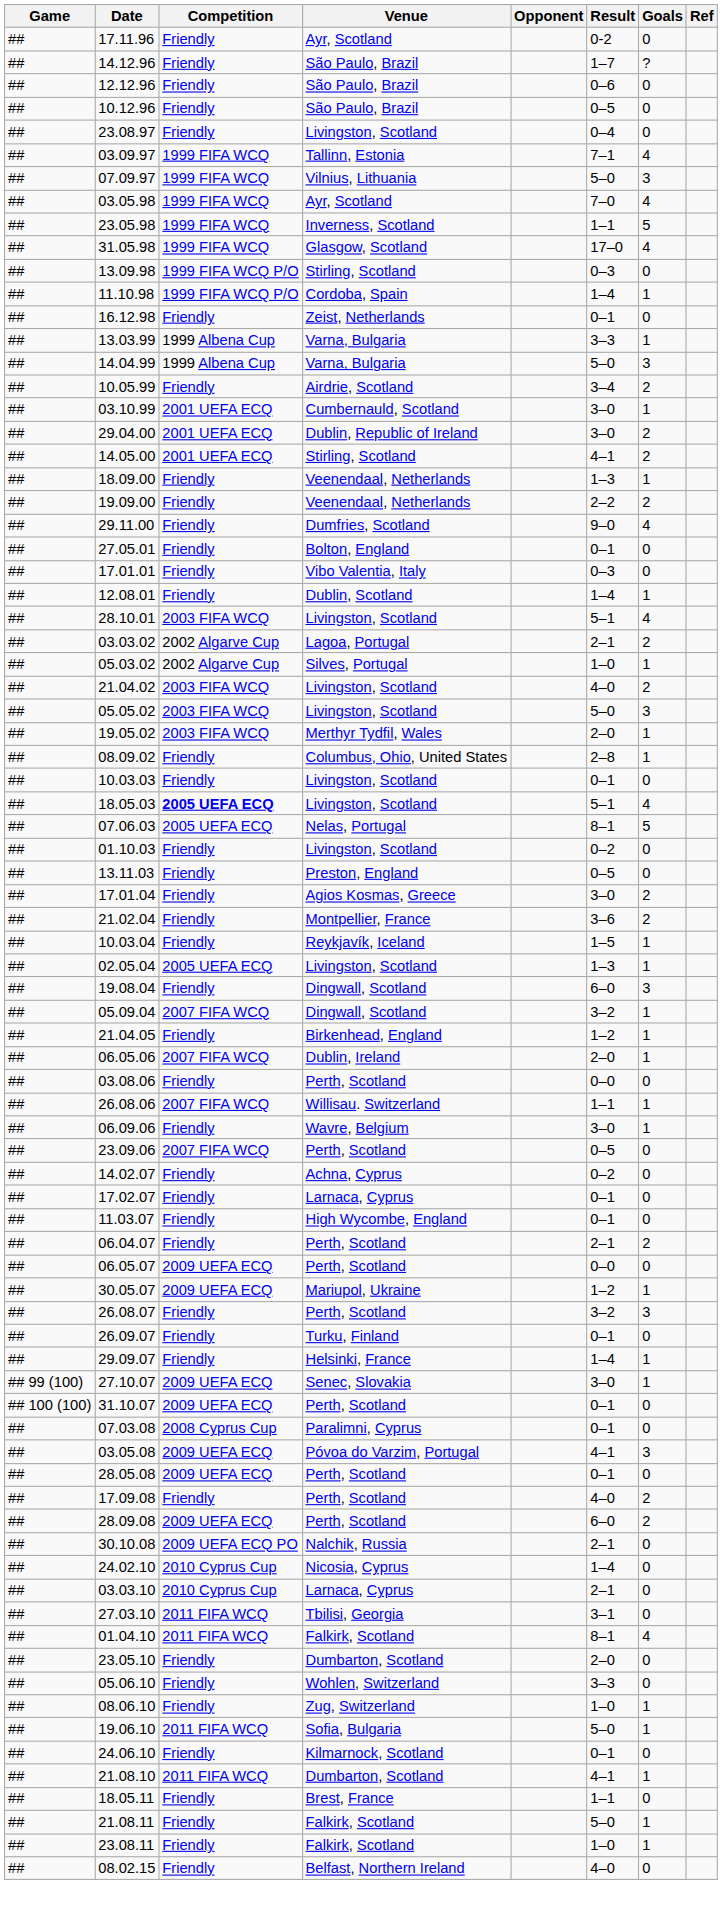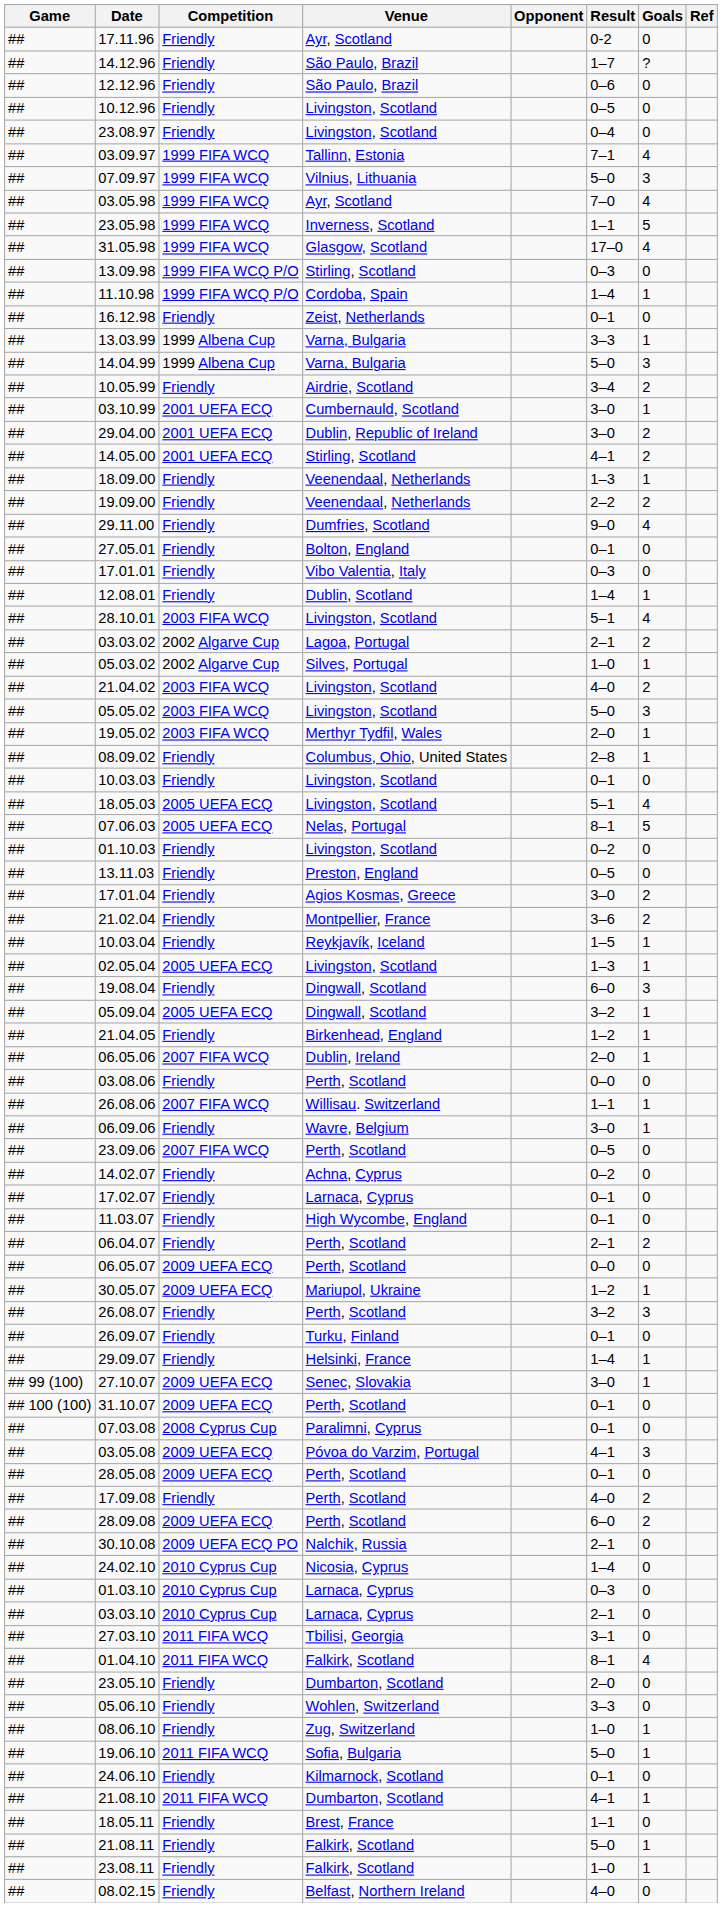10.12.96 | Venue: São Paulo, Brazil -> Livingston, Scotland
18.05.03 | Competition: bold -> normal
05.09.04 | Competition: 2007 FIFA WCQ -> 2005 UEFA ECQ
+ row: ## | 01.03.10 | 2010 Cyprus Cup | Larnaca, Cyprus | 0–3 | 0
